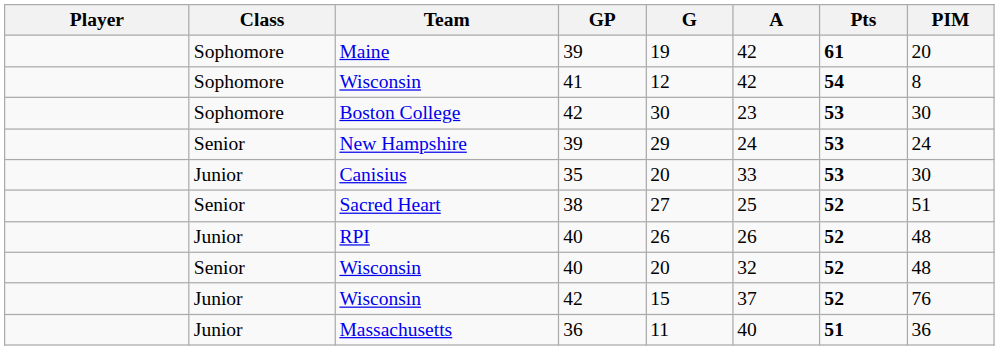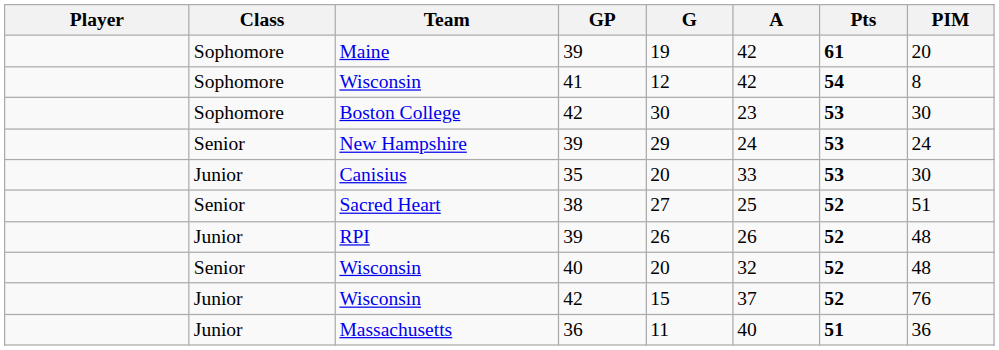RPI | GP: 40 -> 39
